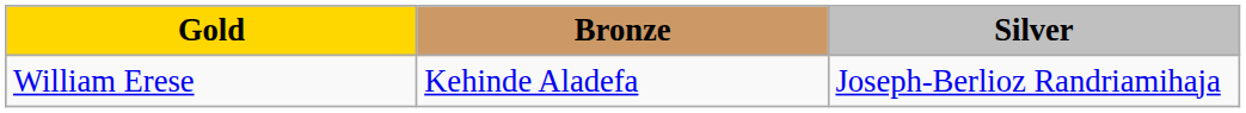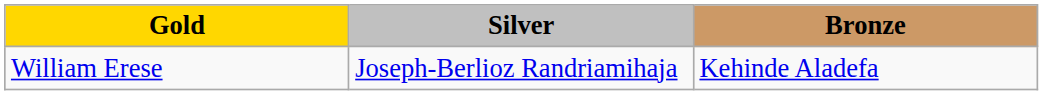columns swapped: Silver <-> Bronze
